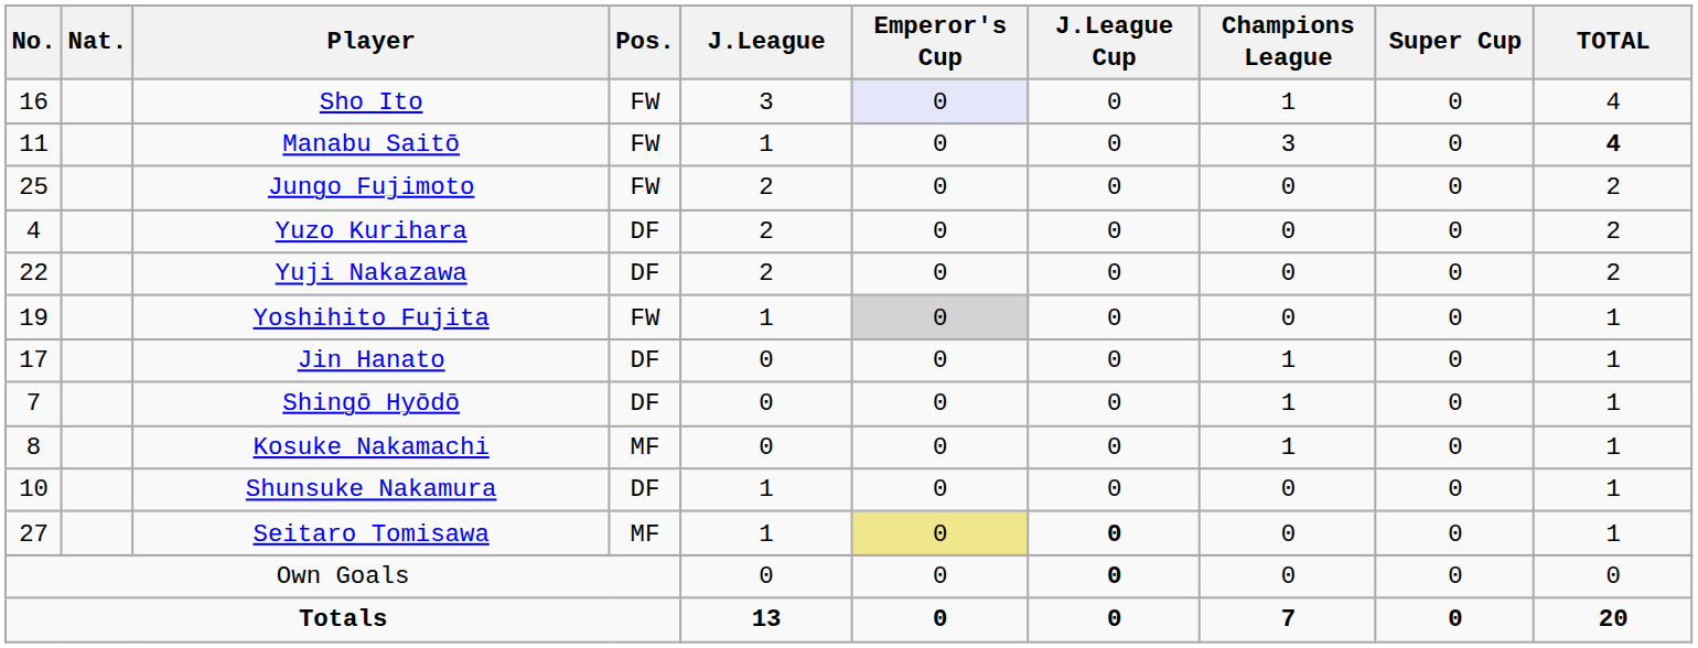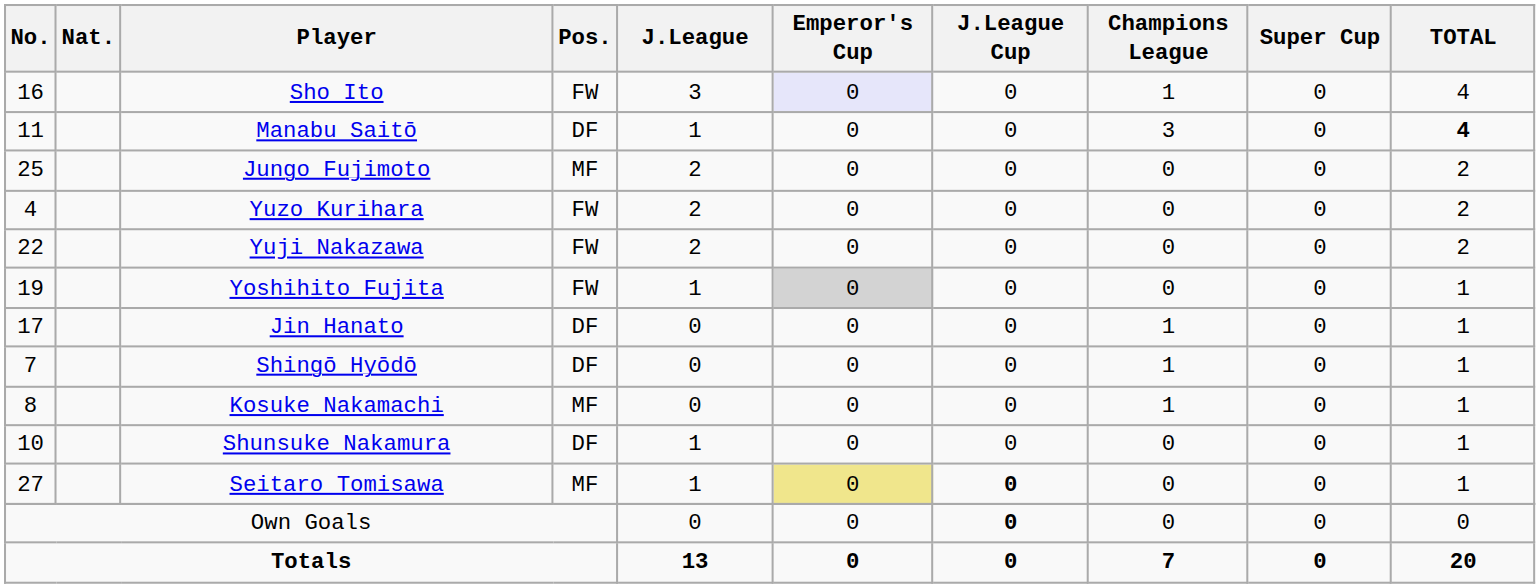Manabu Saitō | Pos.: FW -> DF
Jungo Fujimoto | Pos.: FW -> MF
Yuzo Kurihara | Pos.: DF -> FW
Yuji Nakazawa | Pos.: DF -> FW
